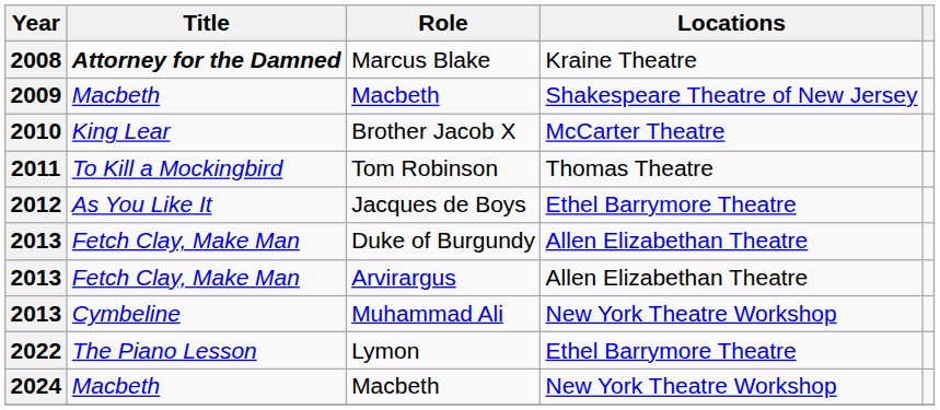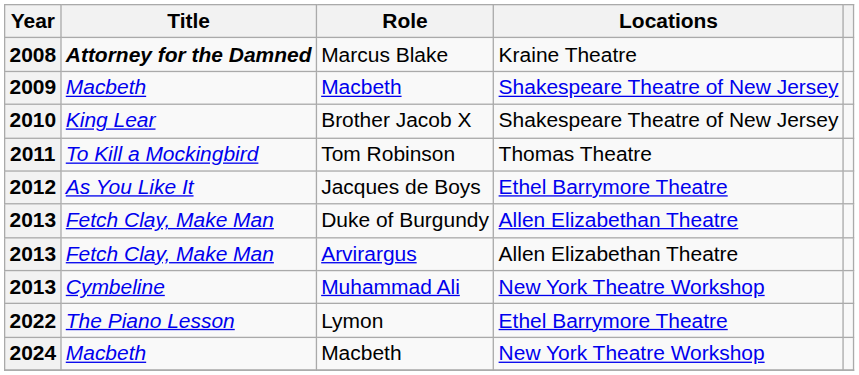Brother Jacob X | Locations: McCarter Theatre -> Shakespeare Theatre of New Jersey
